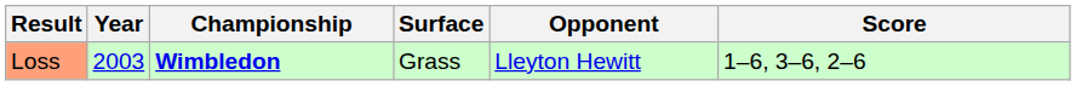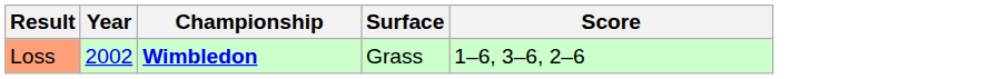- column: Opponent | Lleyton Hewitt
Loss | Year: 2003 -> 2002
